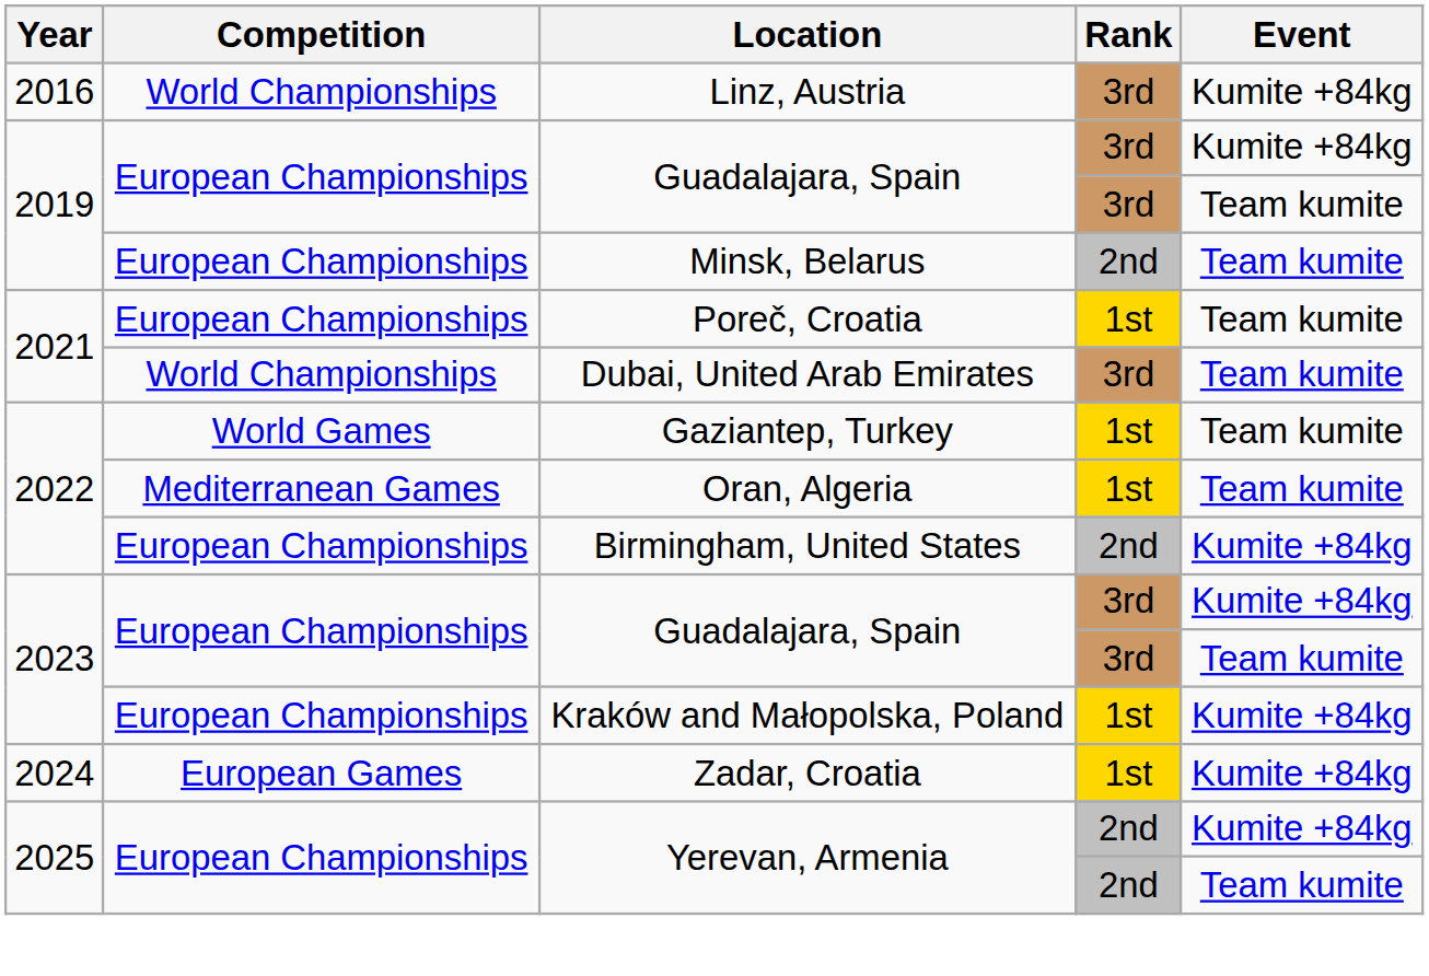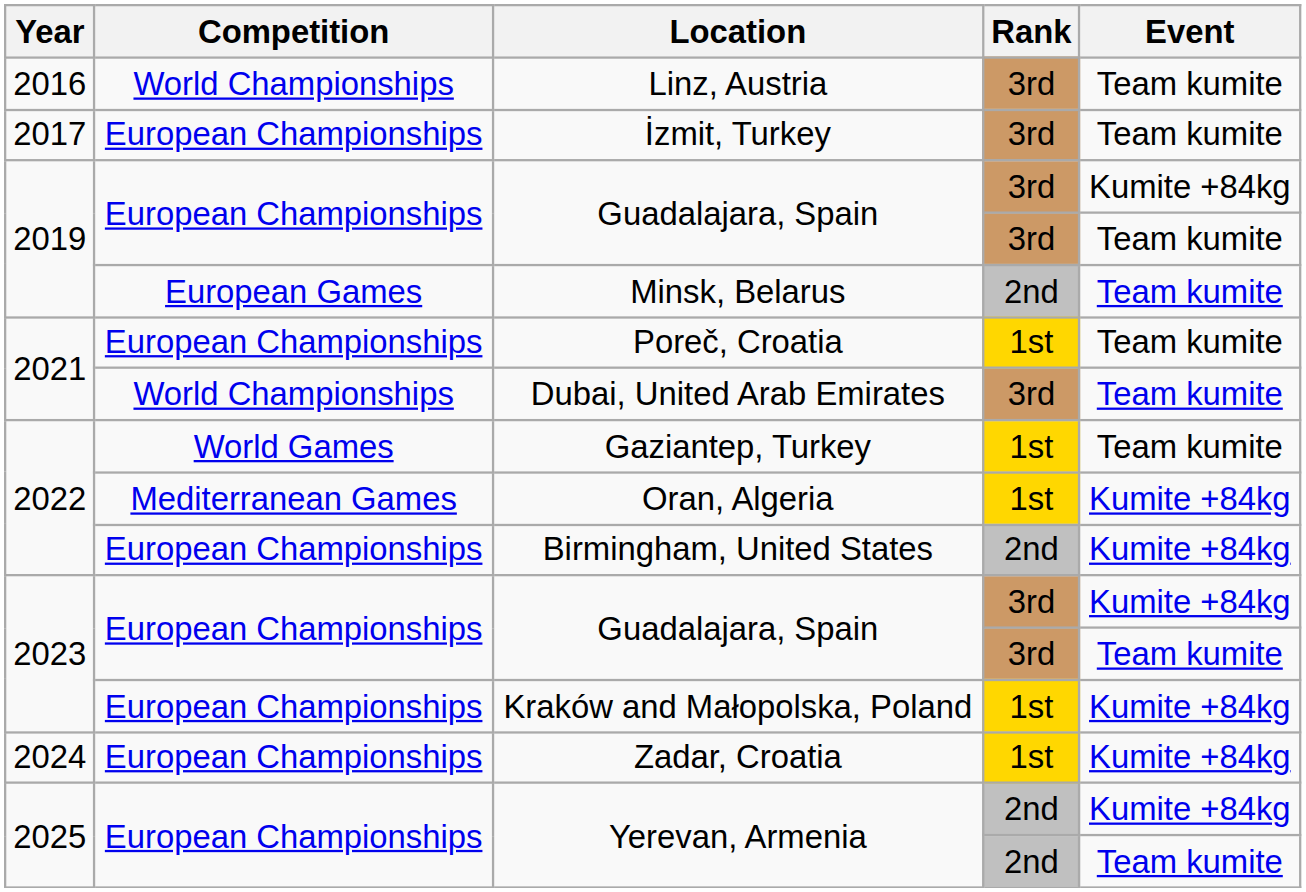Linz, Austria | Event: Kumite +84kg -> Team kumite
+ row: 2017 | European Championships | İzmit, Turkey | 3rd | Team kumite
Minsk, Belarus | Competition: European Championships -> European Games
Oran, Algeria | Event: Team kumite -> Kumite +84kg
Zadar, Croatia | Competition: European Games -> European Championships
